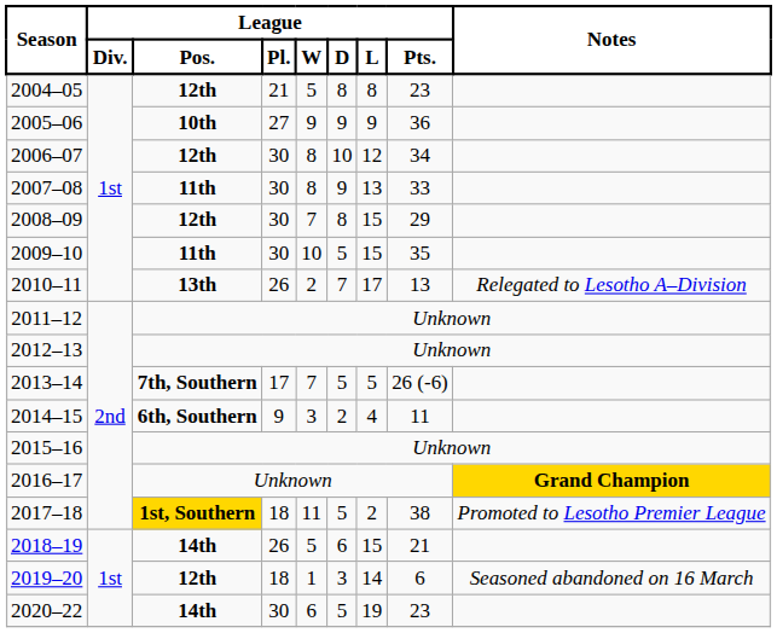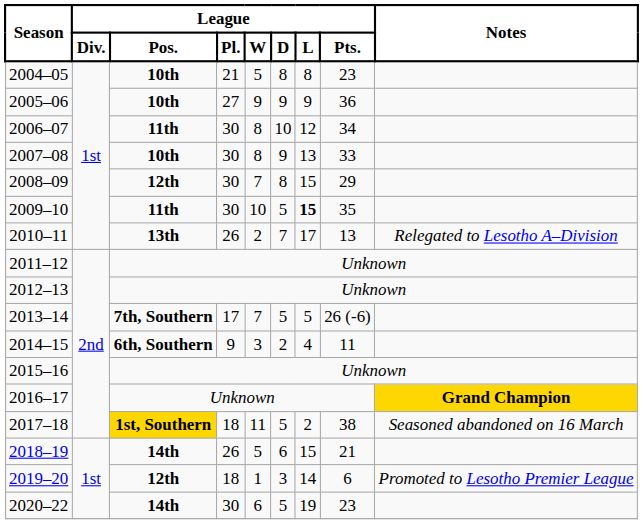2004–05 | League / Pos.: 12th -> 10th
2006–07 | League / Pos.: 12th -> 11th
2007–08 | League / Pos.: 11th -> 10th
2009–10 | League / L: normal -> bold
2017–18 | Notes: Promoted to Lesotho Premier League -> Seasoned abandoned on 16 March
2019–20 | Notes: Seasoned abandoned on 16 March -> Promoted to Lesotho Premier League
